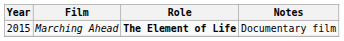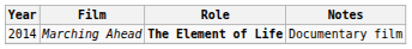Marching Ahead | Year: 2015 -> 2014
